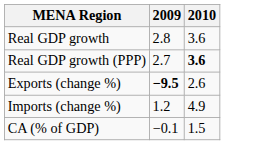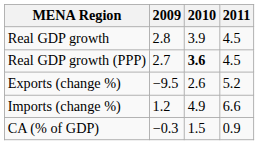+ column: 2011 | 4.5 | 4.5 | 5.2 | 6.6 | 0.9
Real GDP growth | 2010: 3.6 -> 3.9
Exports (change %) | 2009: bold -> normal
CA (% of GDP) | 2009: −0.1 -> −0.3
